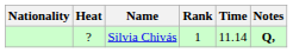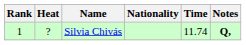columns swapped: Rank <-> Nationality
Silvia Chivás | Time: 11.14 -> 11.74
